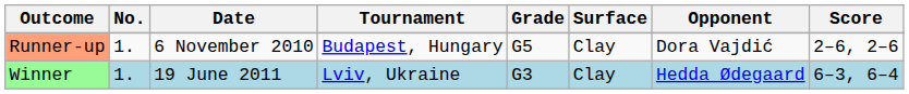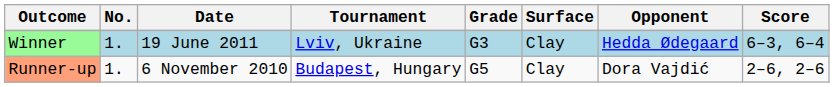rows swapped: Runner-up <-> Winner
